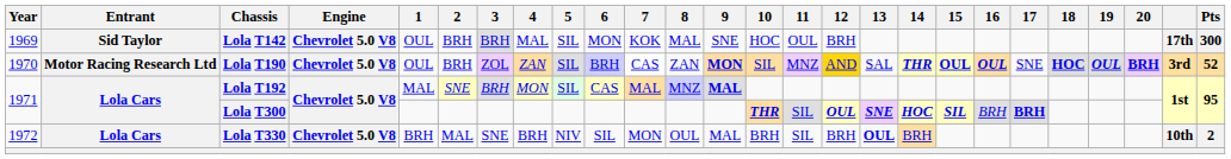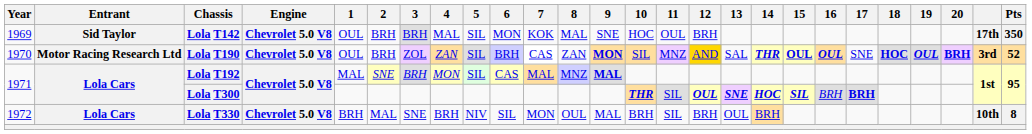Lola T142 | Pts: 300 -> 350
Lola T330 | 13: bold -> normal
Lola T330 | Pts: 2 -> 8
